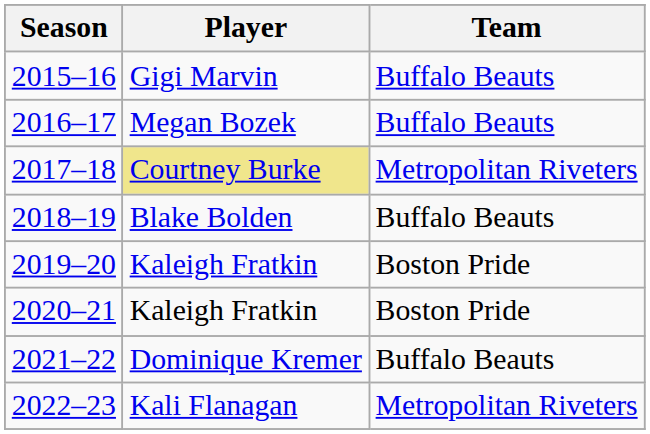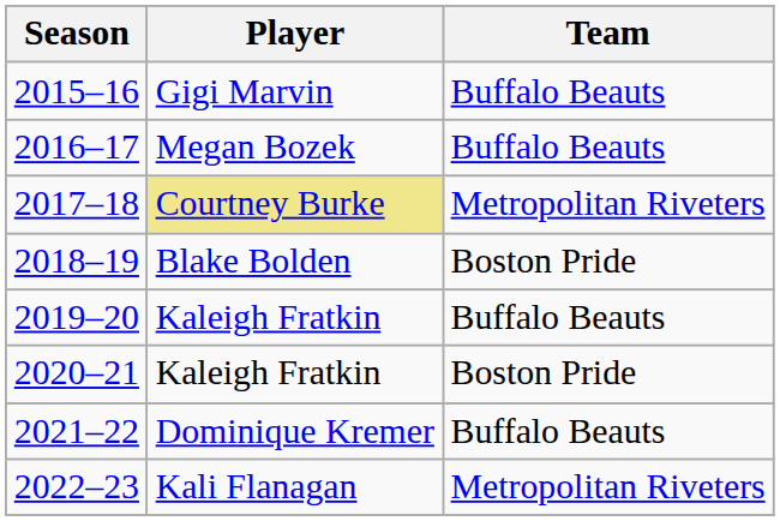2018–19 | Team: Buffalo Beauts -> Boston Pride
2019–20 | Team: Boston Pride -> Buffalo Beauts
